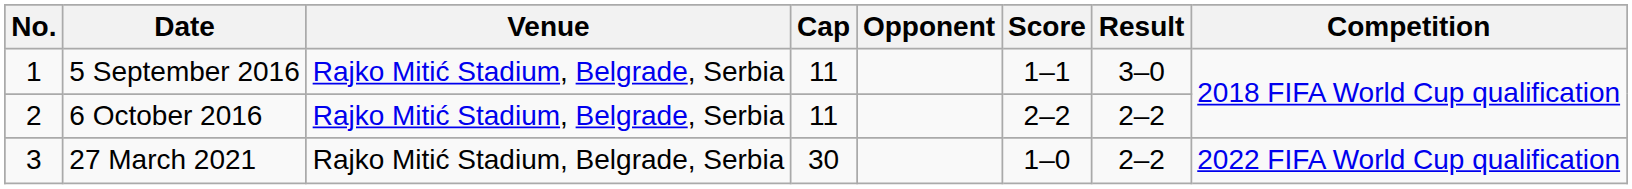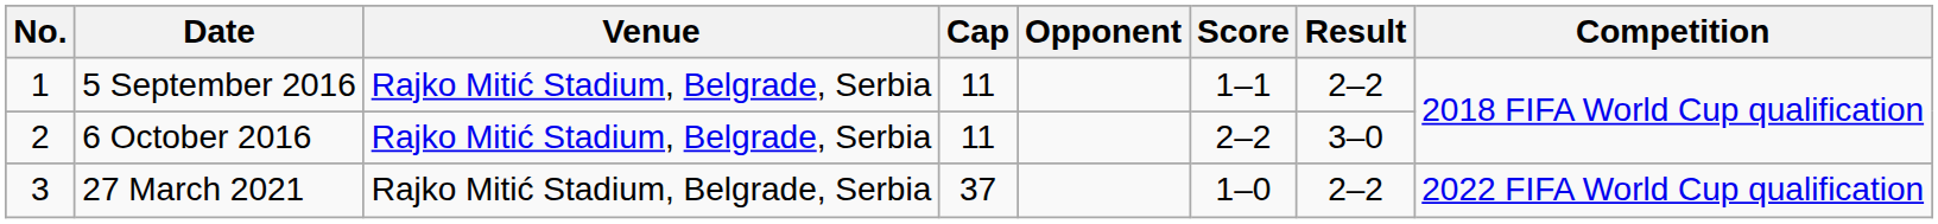5 September 2016 | Result: 3–0 -> 2–2
6 October 2016 | Result: 2–2 -> 3–0
27 March 2021 | Cap: 30 -> 37
